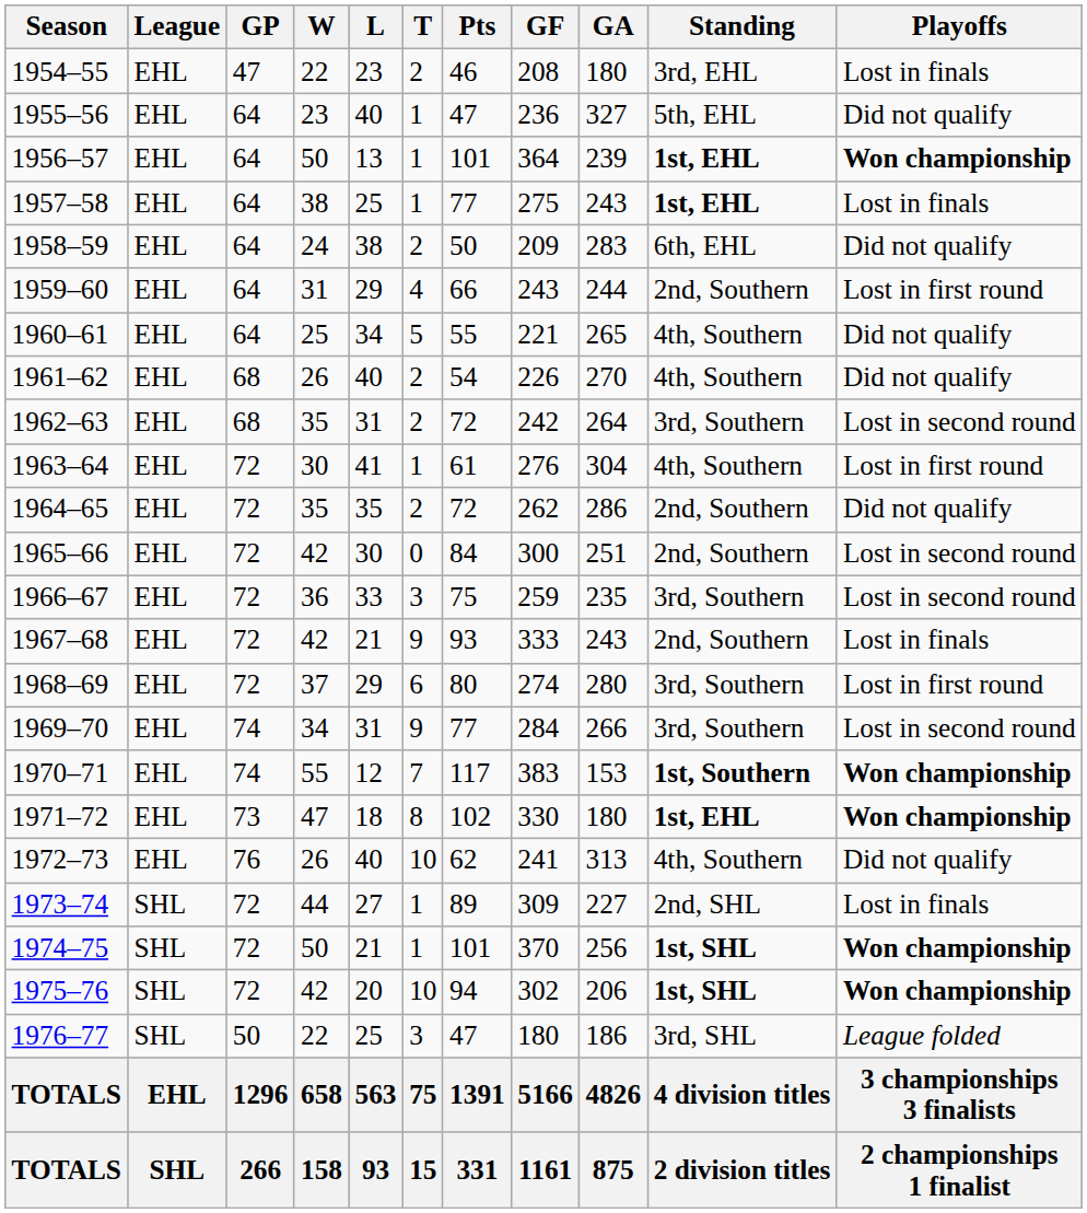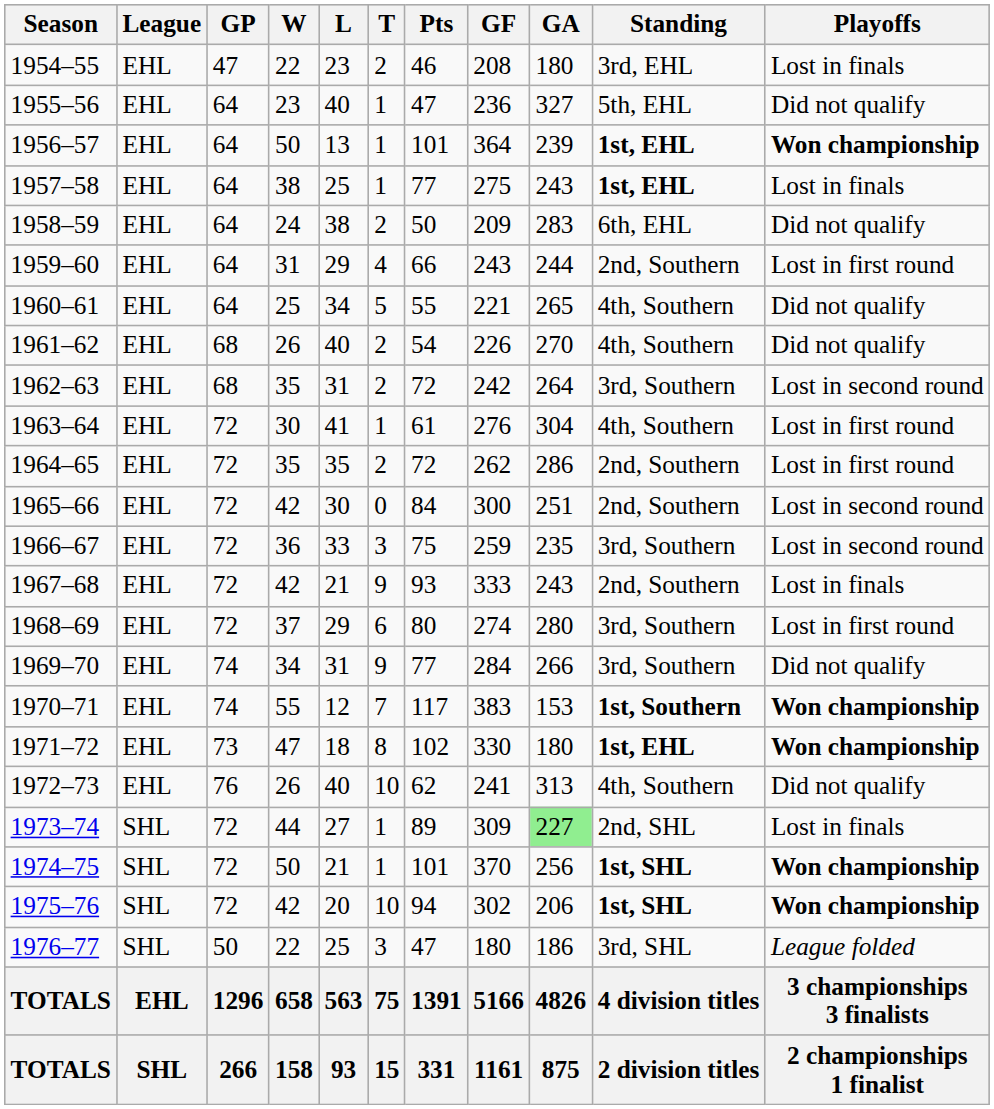1964–65 | Playoffs: Did not qualify -> Lost in first round
1969–70 | Playoffs: Lost in second round -> Did not qualify
1973–74 | GA: no background -> lightgreen background
